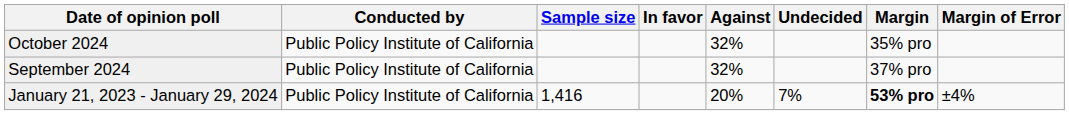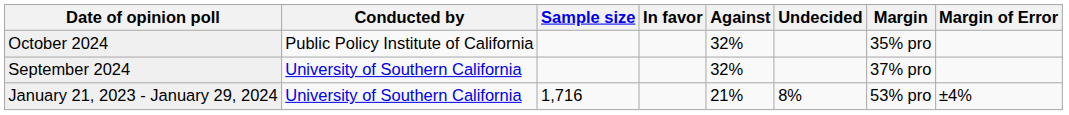September 2024 | Conducted by: Public Policy Institute of California -> University of Southern California
January 21, 2023 - January 29, 2024 | Conducted by: Public Policy Institute of California -> University of Southern California
January 21, 2023 - January 29, 2024 | Sample size: 1,416 -> 1,716
January 21, 2023 - January 29, 2024 | Against: 20% -> 21%
January 21, 2023 - January 29, 2024 | Undecided: 7% -> 8%
January 21, 2023 - January 29, 2024 | Margin: bold -> normal
